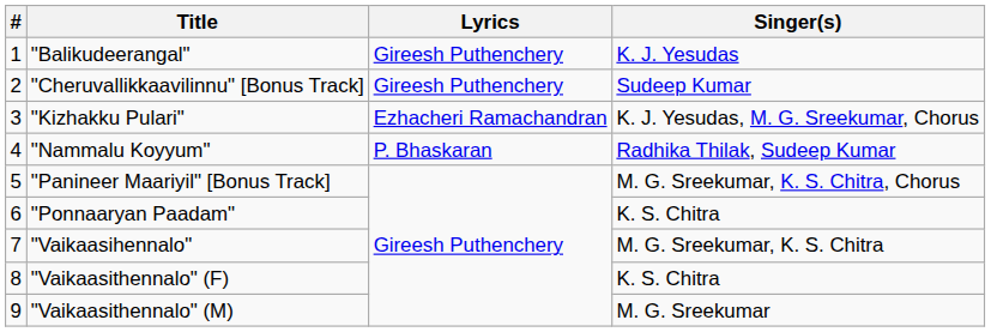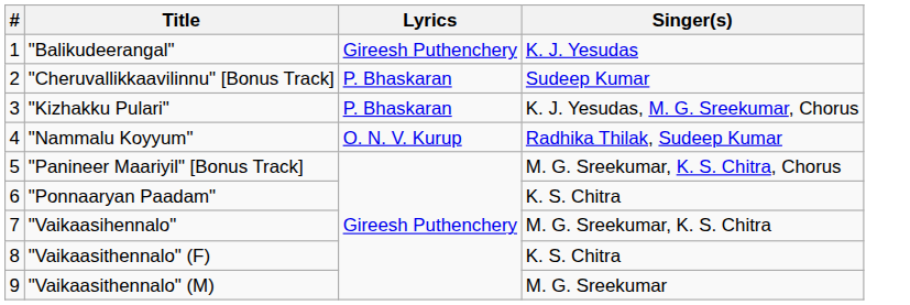"Cheruvallikkaavilinnu" [Bonus Track] | Lyrics: Gireesh Puthenchery -> P. Bhaskaran
"Kizhakku Pulari" | Lyrics: Ezhacheri Ramachandran -> P. Bhaskaran
"Nammalu Koyyum" | Lyrics: P. Bhaskaran -> O. N. V. Kurup
